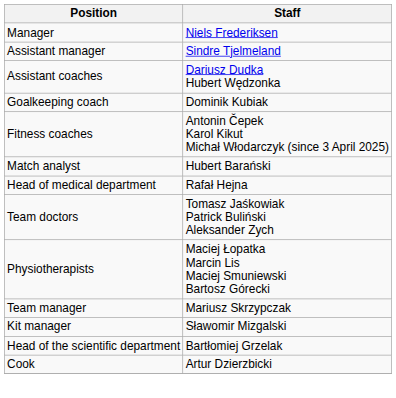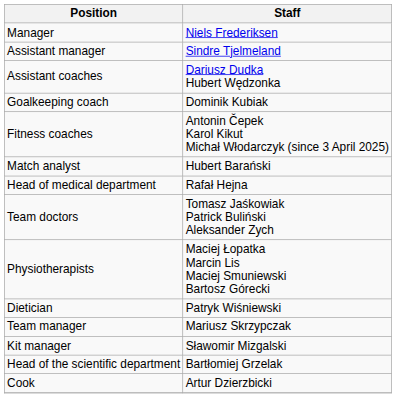+ row: Dietician | Patryk Wiśniewski
